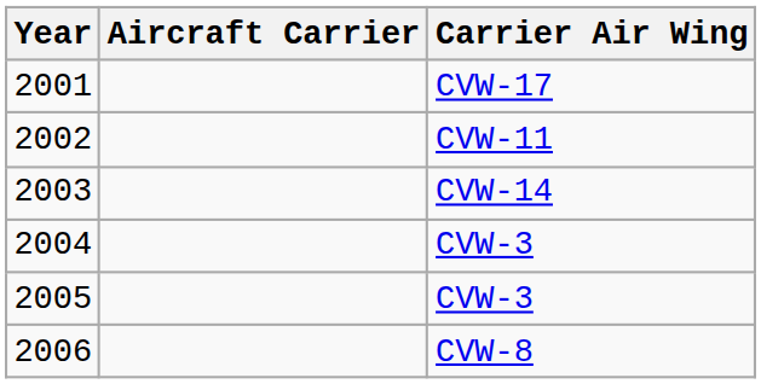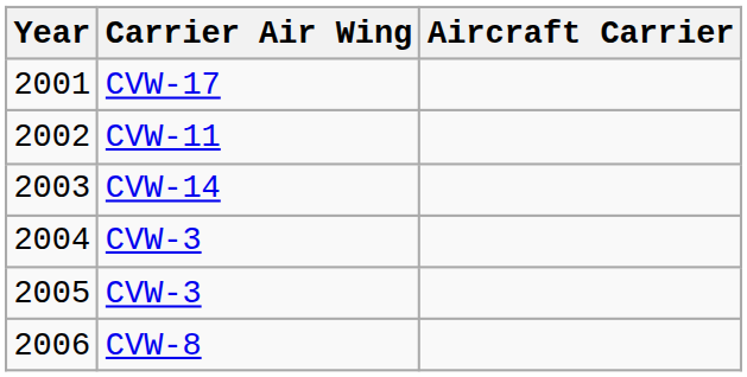columns swapped: Aircraft Carrier <-> Carrier Air Wing
